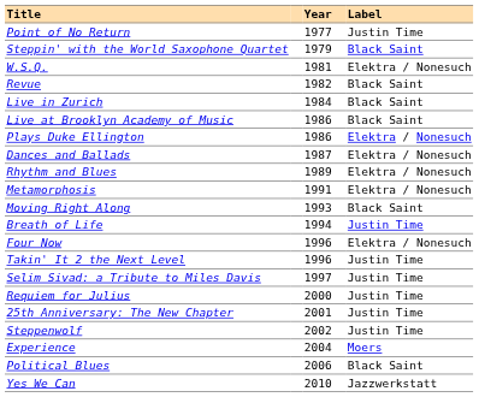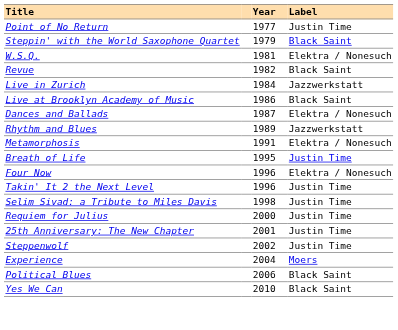Live in Zurich | Label: Black Saint -> Jazzwerkstatt
- row: Plays Duke Ellington | 1986 | Elektra / Nonesuch
Rhythm and Blues | Label: Elektra / Nonesuch -> Jazzwerkstatt
- row: Moving Right Along | 1993 | Black Saint
Breath of Life | Year: 1994 -> 1995
Selim Sivad: a Tribute to Miles Davis | Year: 1997 -> 1998
Yes We Can | Label: Jazzwerkstatt -> Black Saint
